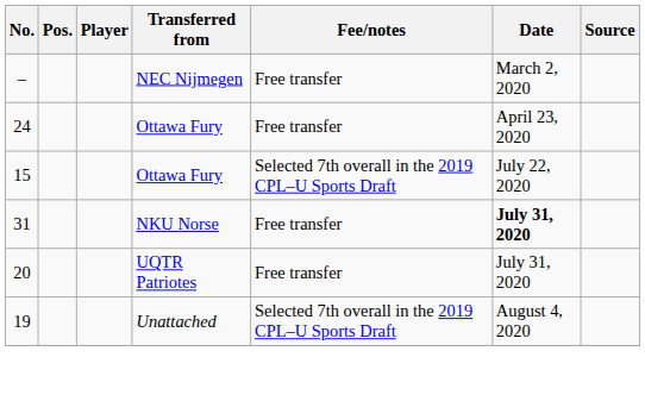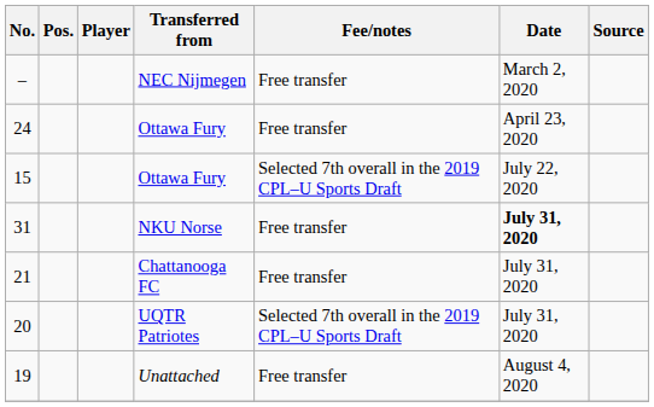+ row: 21 | Chattanooga FC | Free transfer | July 31, 2020
20 | Fee/notes: Free transfer -> Selected 7th overall in the 2019 CPL–U Sports Draft
19 | Fee/notes: Selected 7th overall in the 2019 CPL–U Sports Draft -> Free transfer
